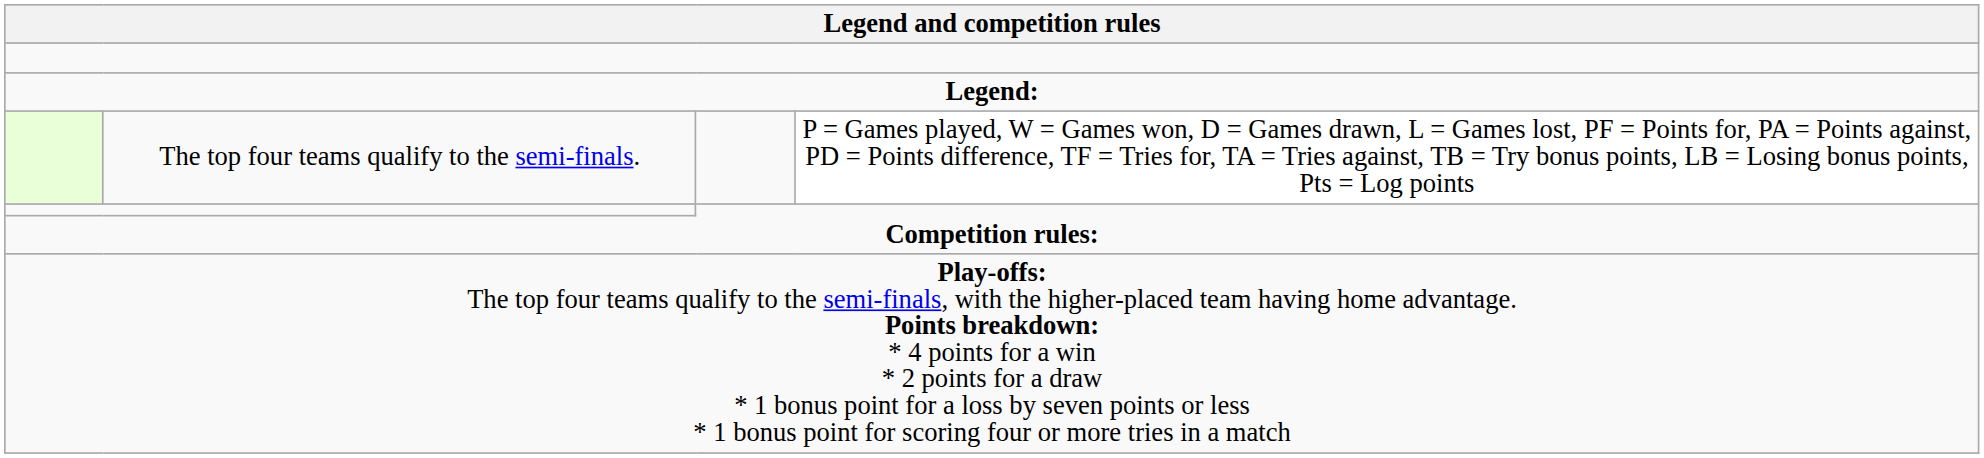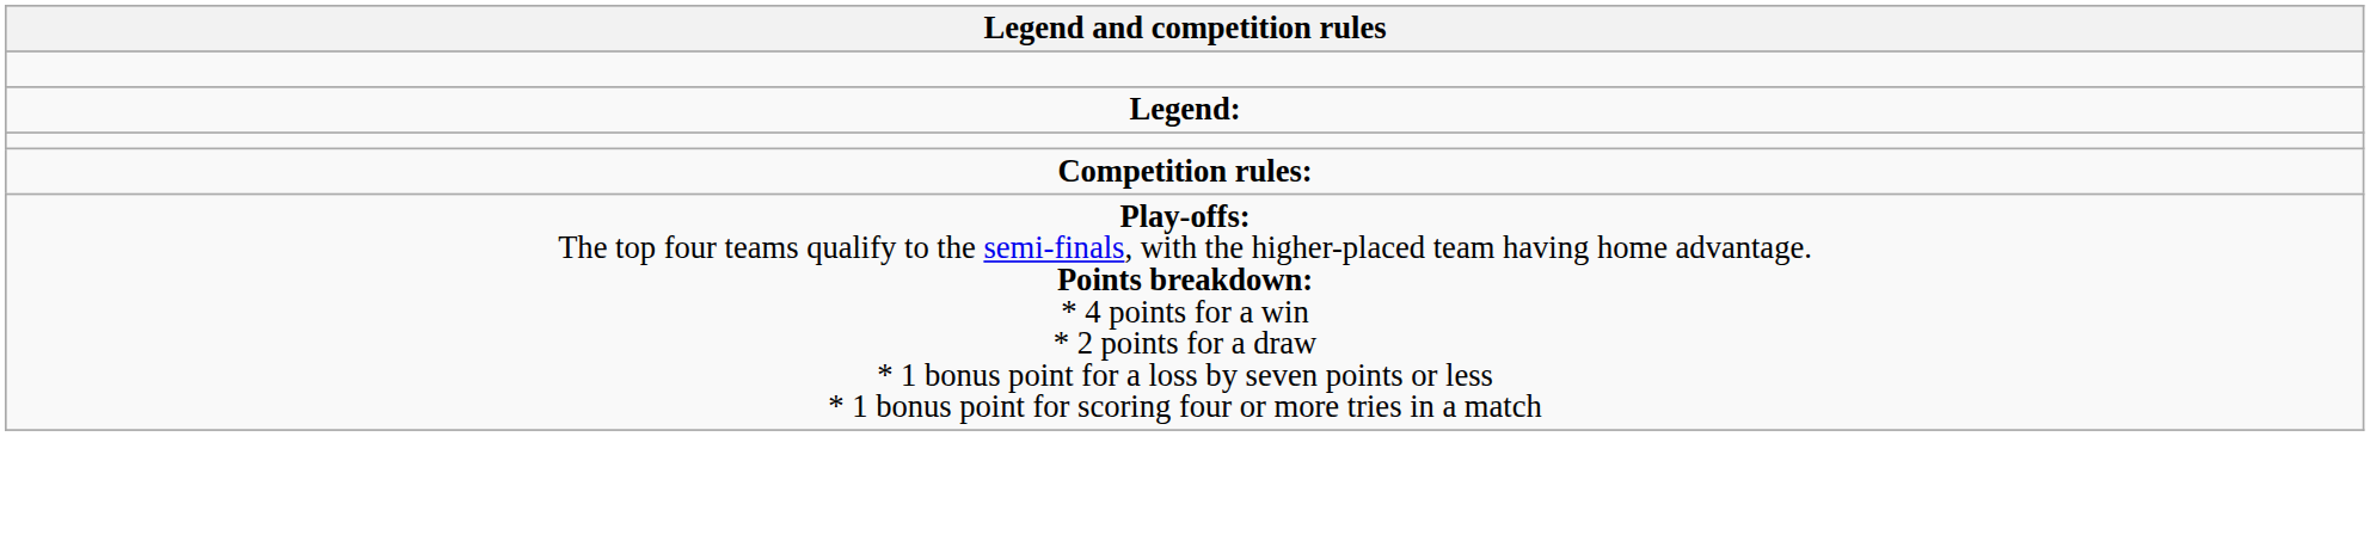- row: The top four teams qualify to the semi-finals. | P = Games played, W = Games won, D = Games drawn, L = Games lost, PF = Points for, PA = Points against, PD = Points difference, TF = Tries for, TA = Tries against, TB = Try bonus points, LB = Losing bonus points, Pts = Log points
